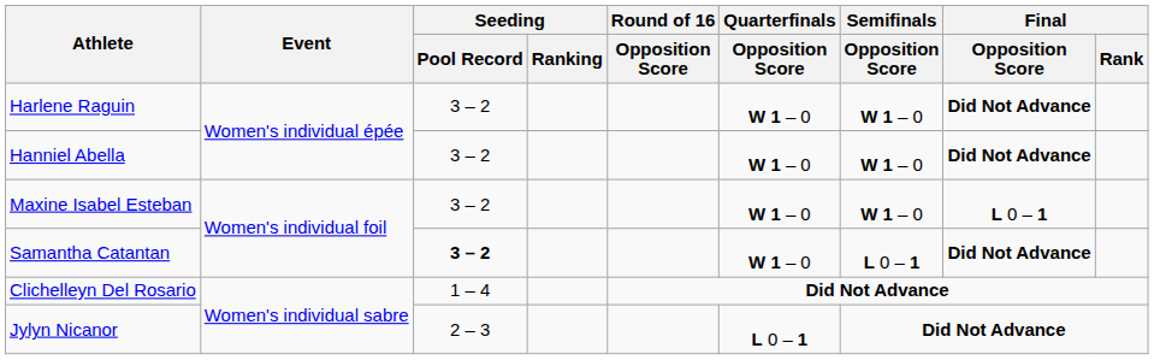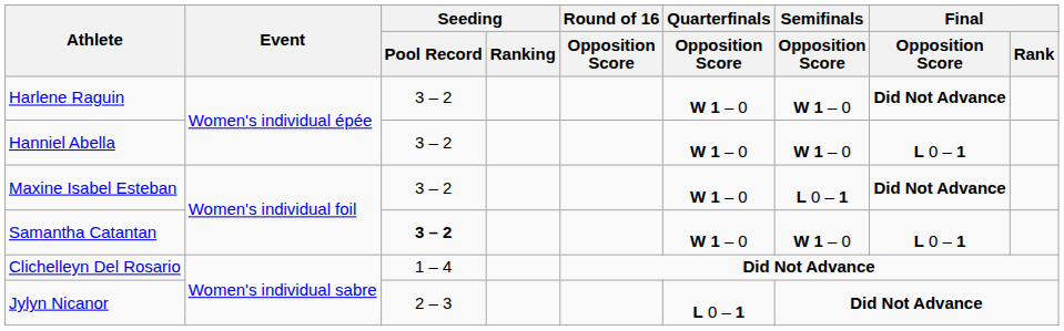Hanniel Abella | Final / Opposition Score: Did Not Advance -> L 0 – 1
Maxine Isabel Esteban | Semifinals / Opposition Score: W 1 – 0 -> L 0 – 1
Maxine Isabel Esteban | Final / Opposition Score: L 0 – 1 -> Did Not Advance
Samantha Catantan | Semifinals / Opposition Score: L 0 – 1 -> W 1 – 0
Samantha Catantan | Final / Opposition Score: Did Not Advance -> L 0 – 1
